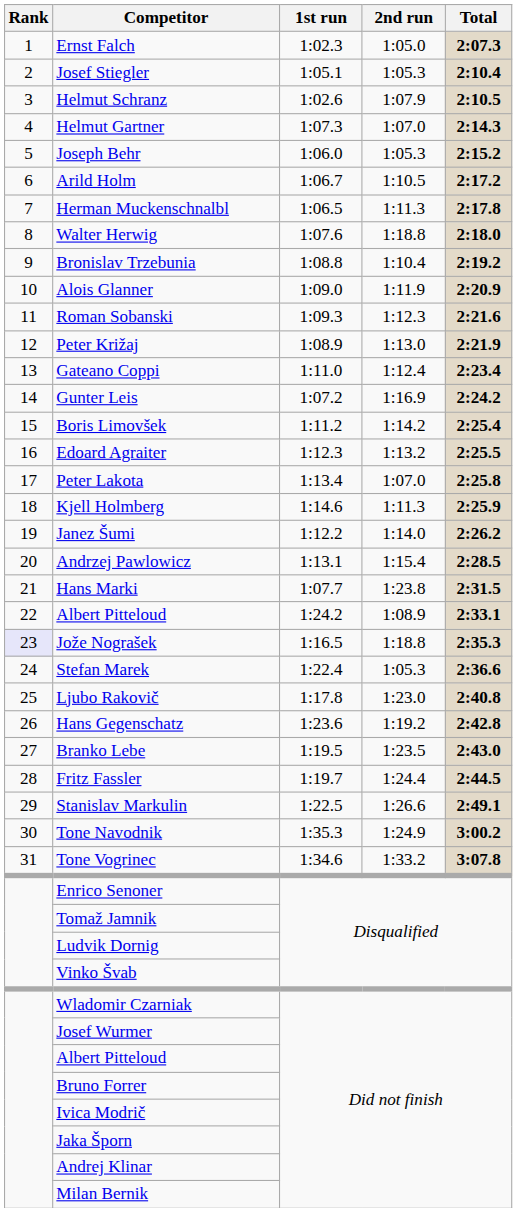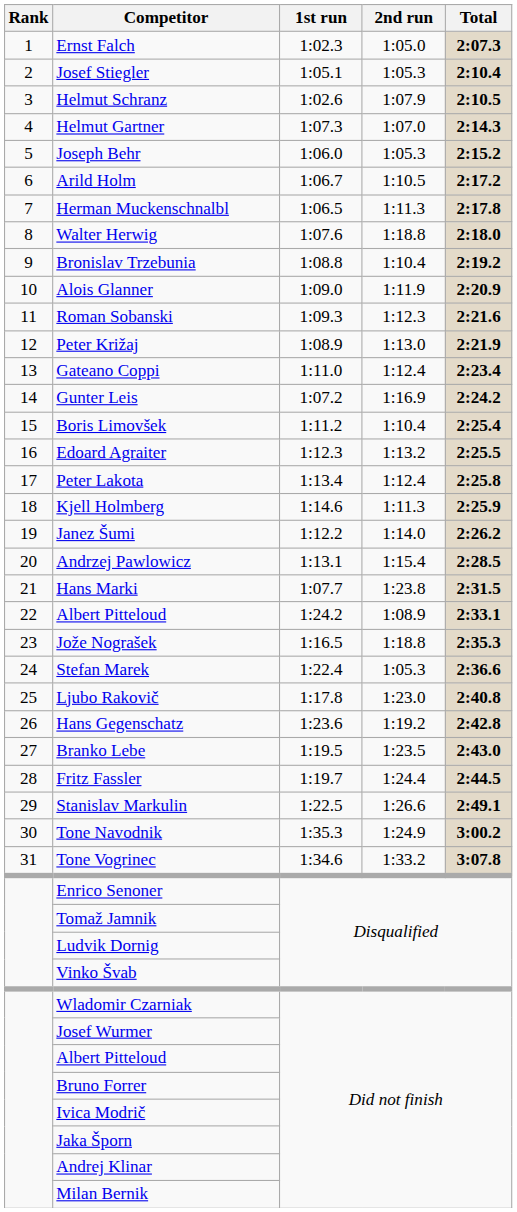Boris Limovšek | 2nd run: 1:14.2 -> 1:10.4
Peter Lakota | 2nd run: 1:07.0 -> 1:12.4
Jože Nograšek | Rank: lavender background -> no background
